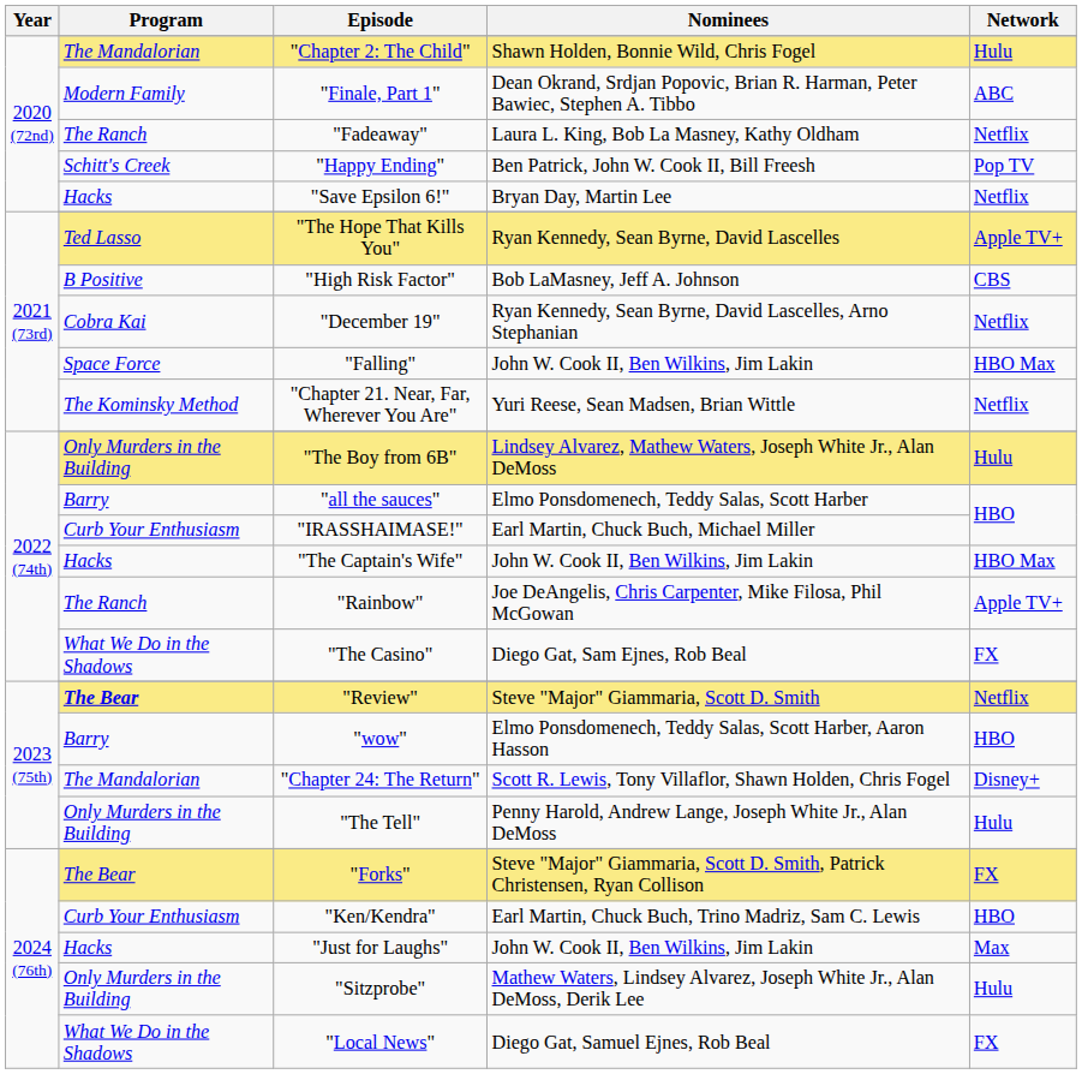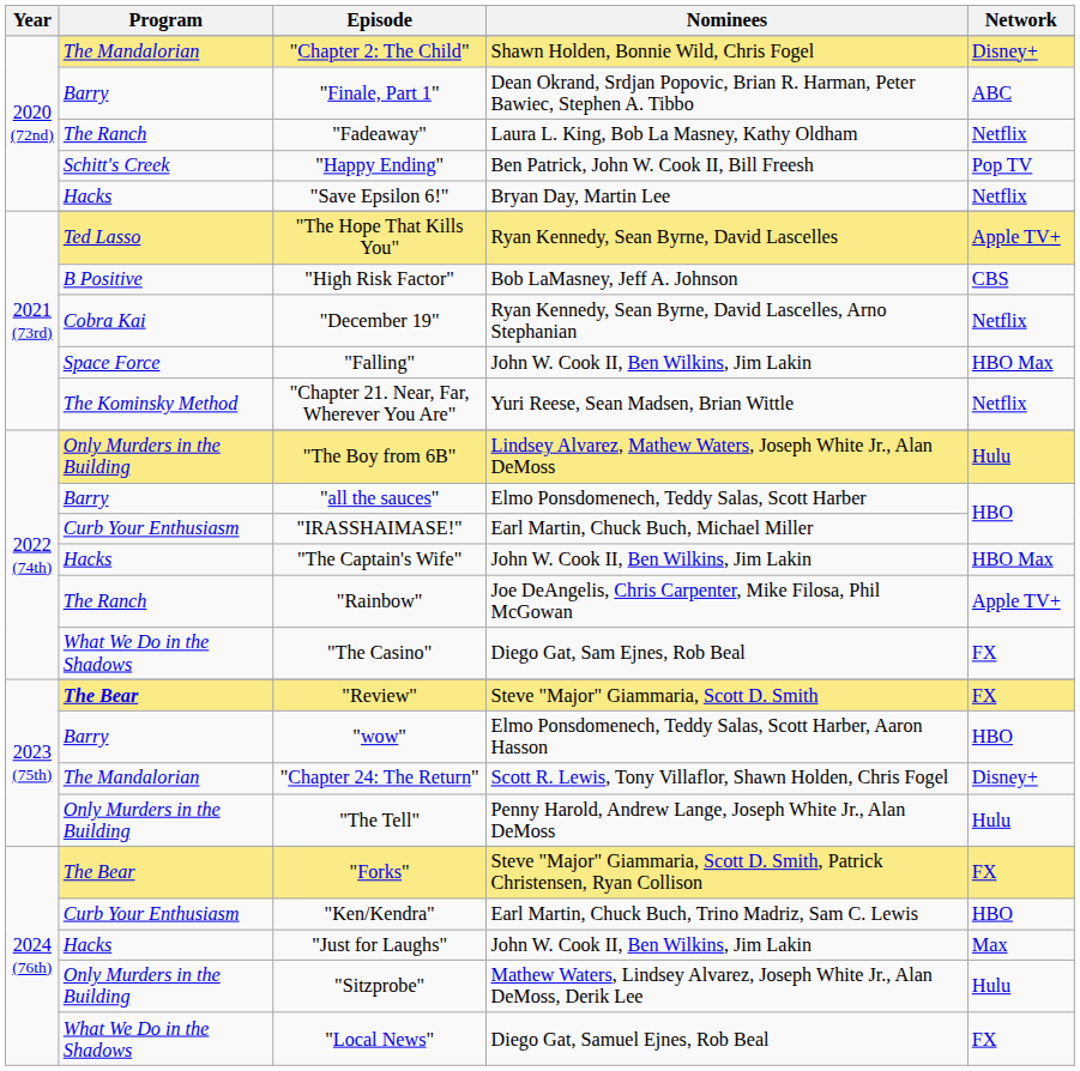"Chapter 2: The Child" | Network: Hulu -> Disney+
"Finale, Part 1" | Program: Modern Family -> Barry
"Review" | Network: Netflix -> FX
